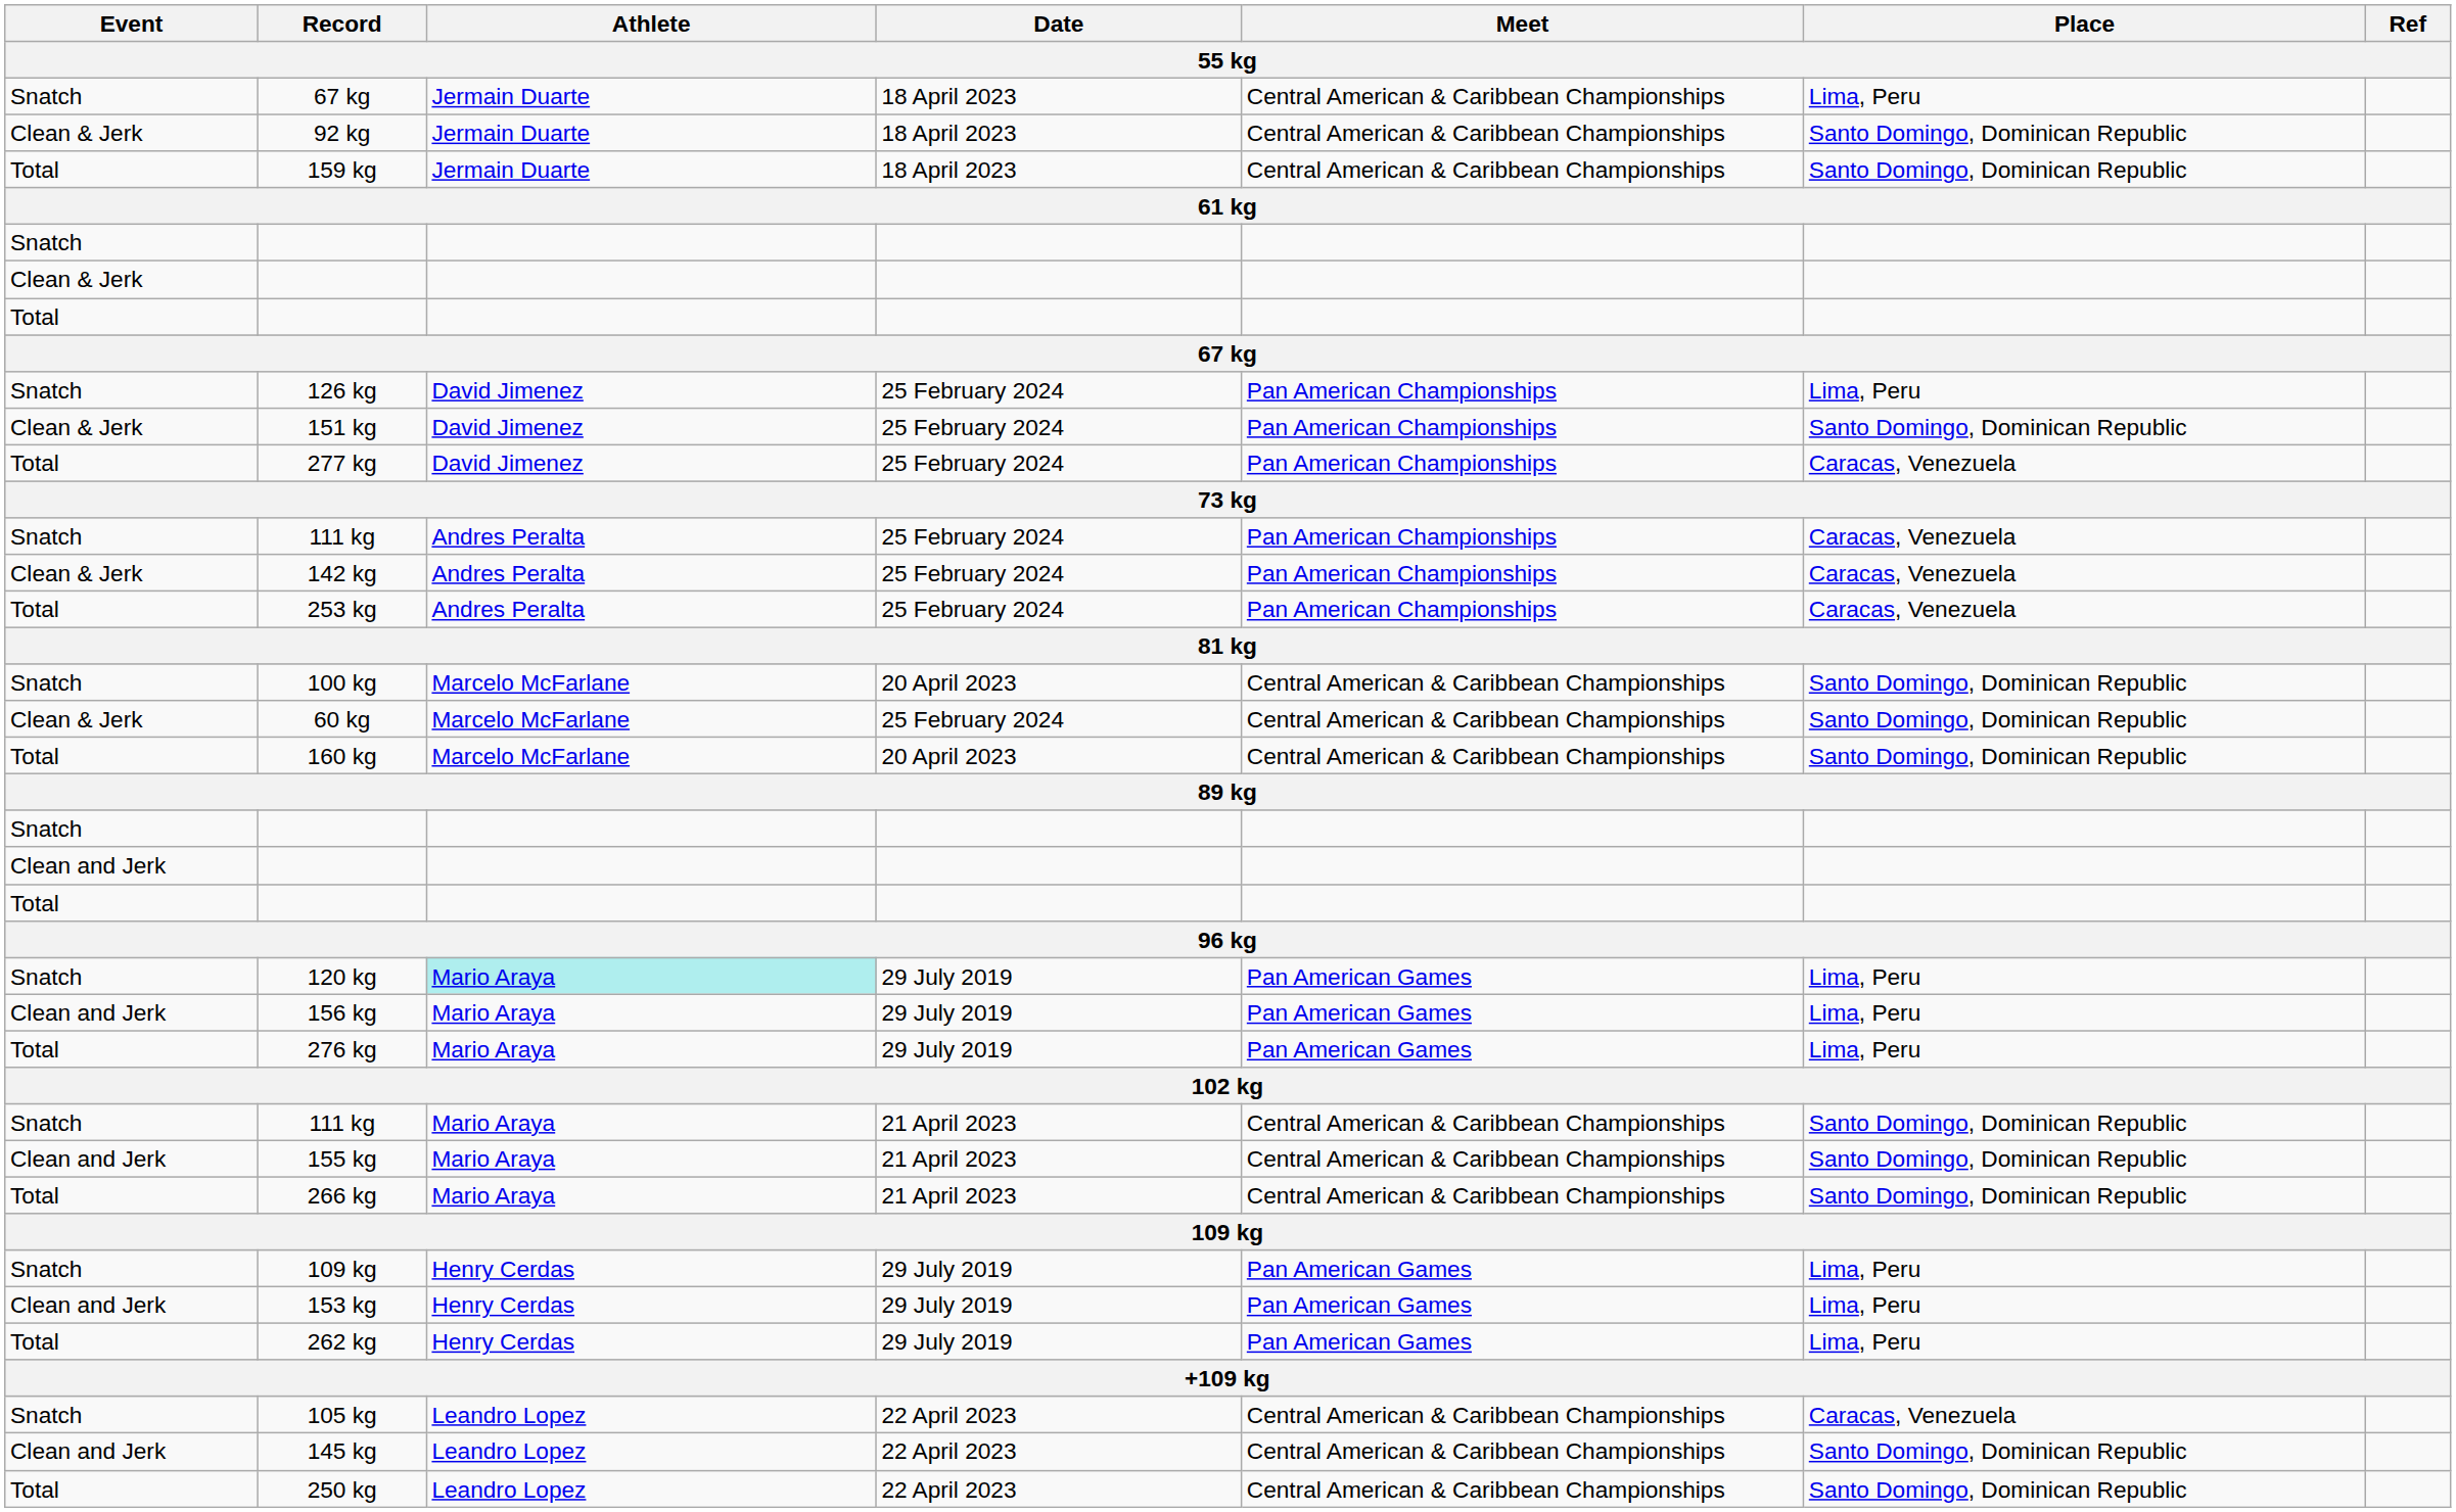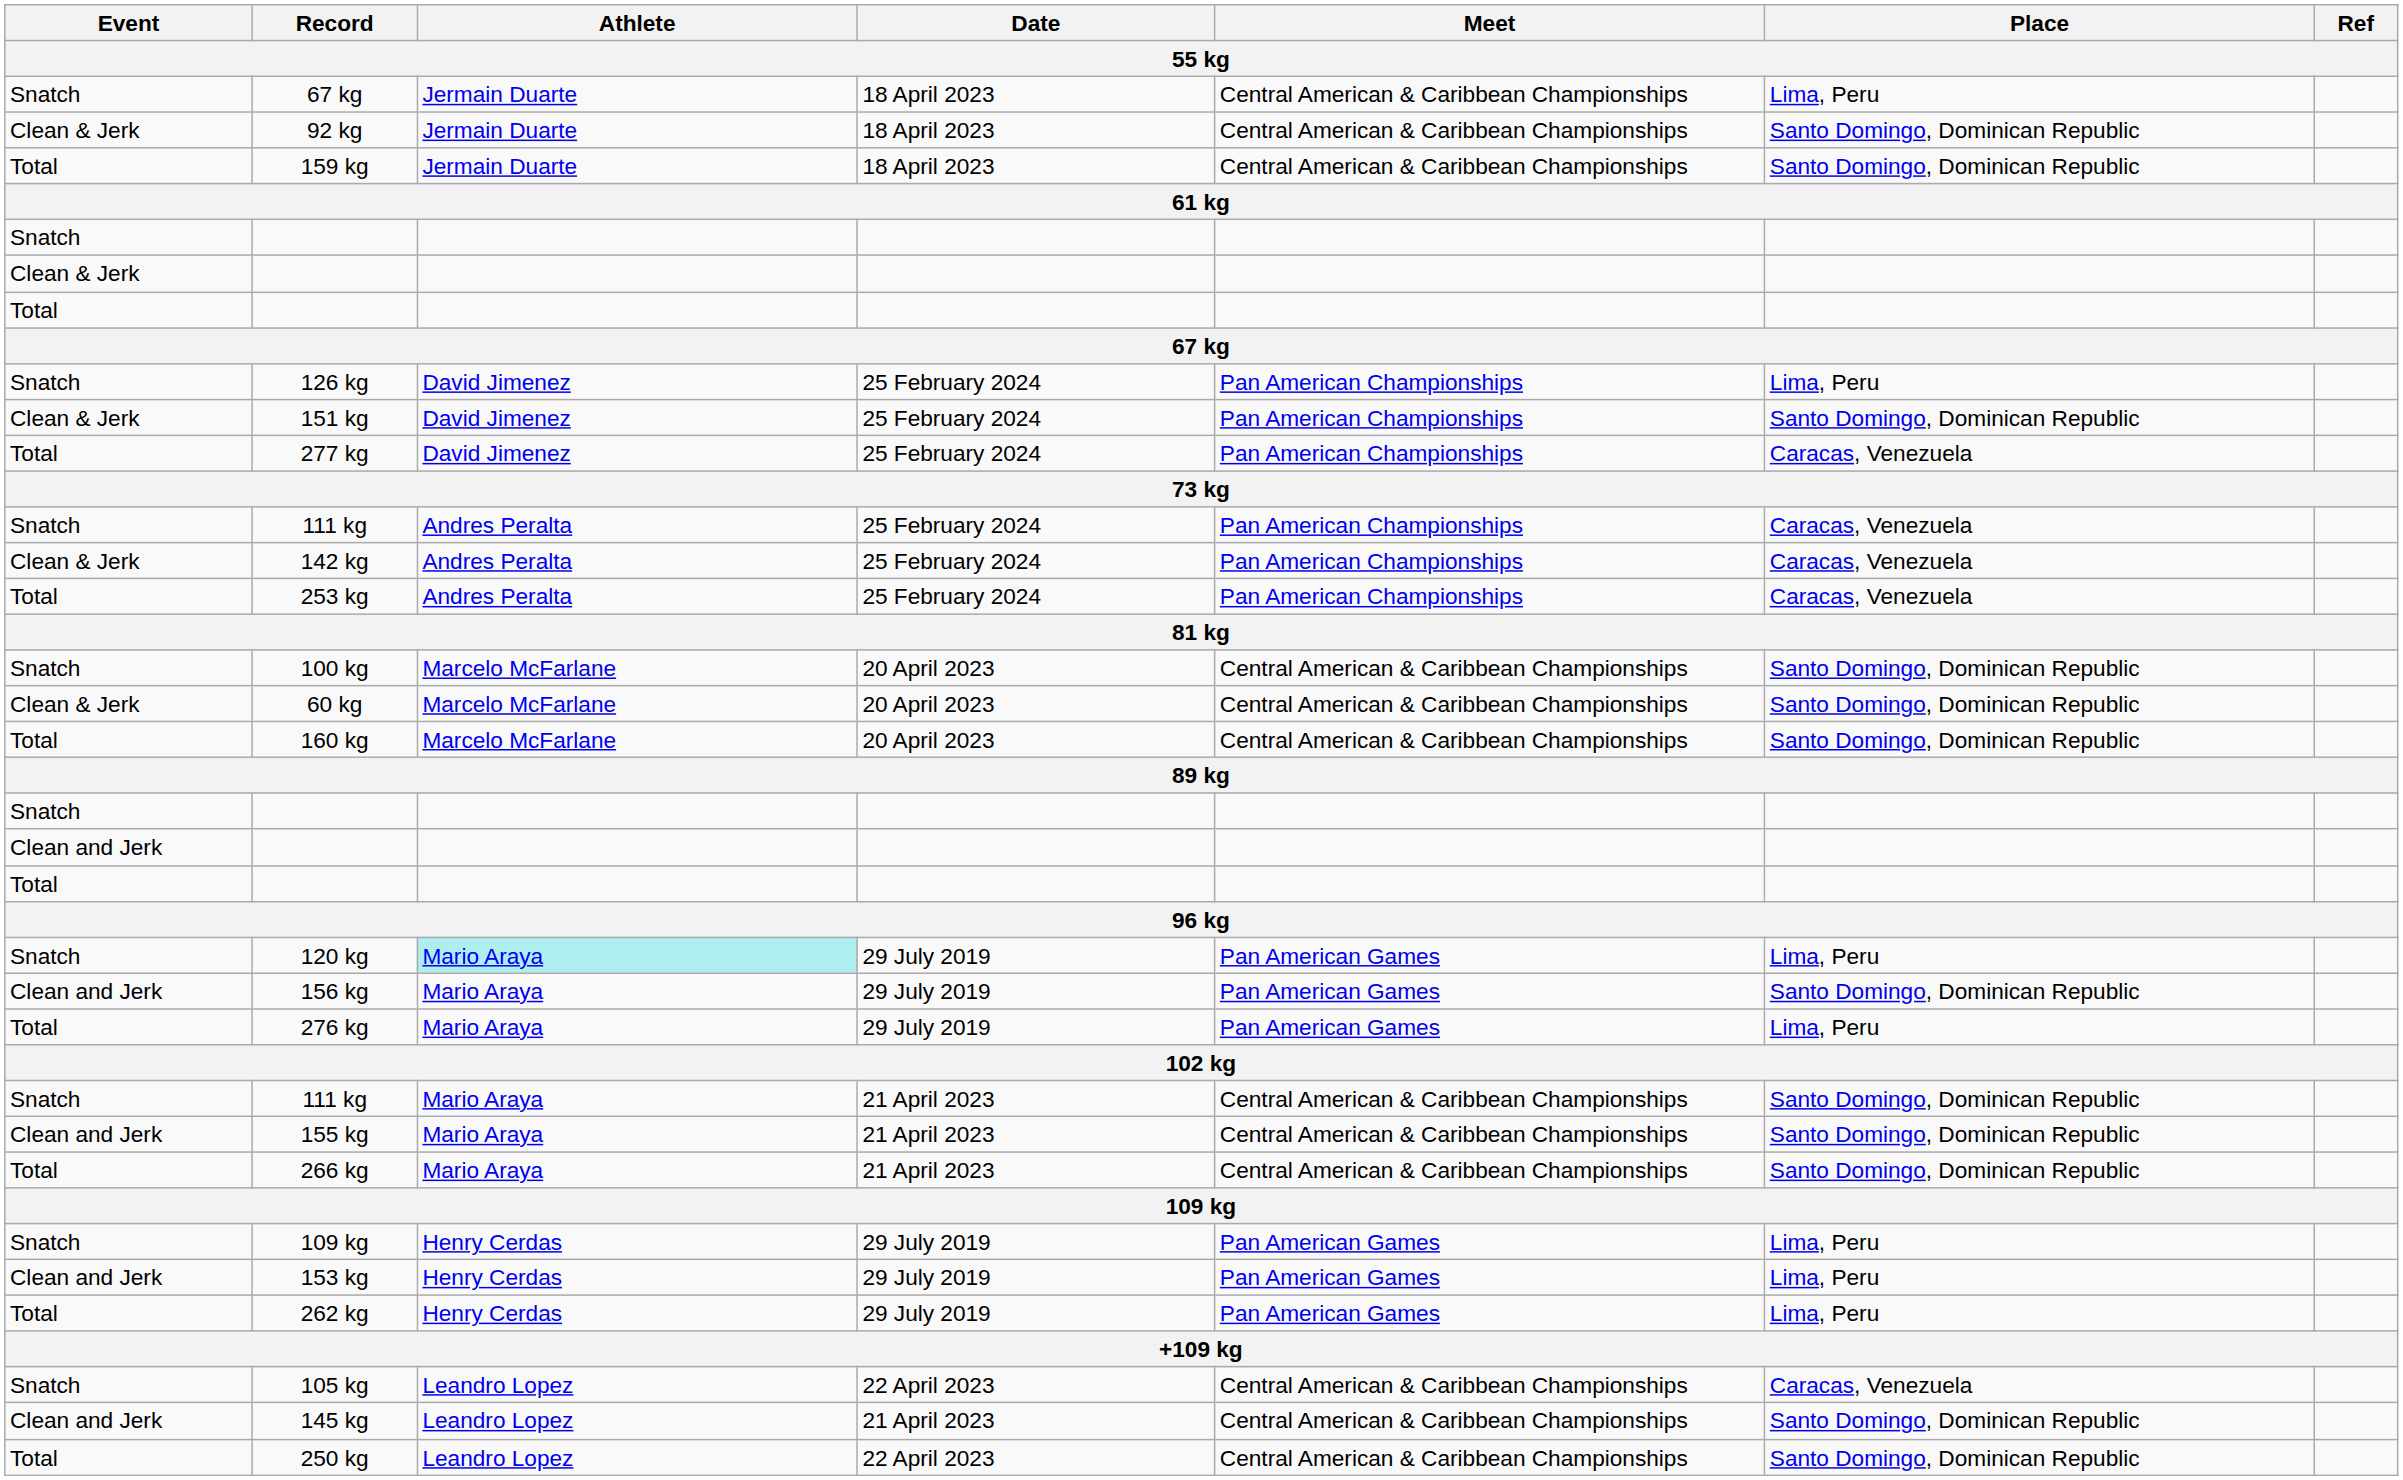60 kg | Date: 25 February 2024 -> 20 April 2023
156 kg | Place: Lima, Peru -> Santo Domingo, Dominican Republic
145 kg | Date: 22 April 2023 -> 21 April 2023
